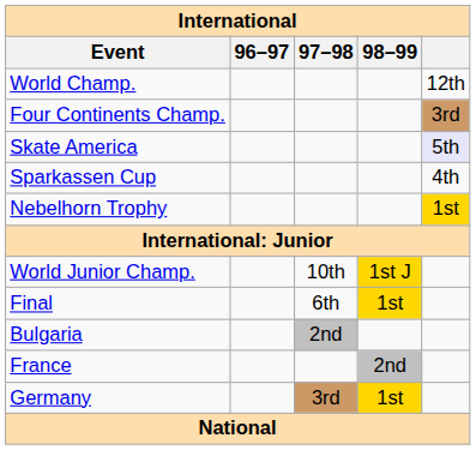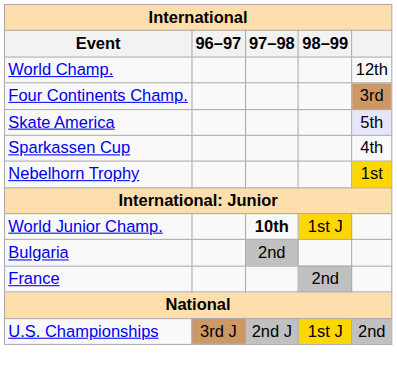World Junior Champ. | 97–98: normal -> bold
- row: Final | 6th | 1st
- row: Germany | 3rd | 1st
+ row: U.S. Championships | 3rd J | 2nd J | 1st J | 2nd
